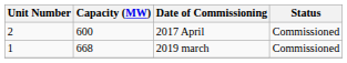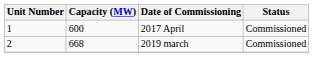2017 April | Unit Number: 2 -> 1
2019 march | Unit Number: 1 -> 2
